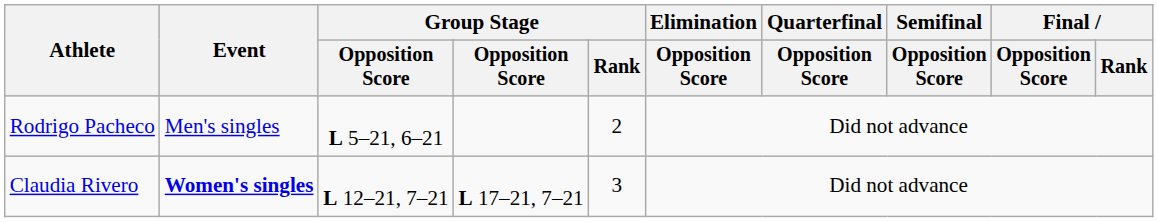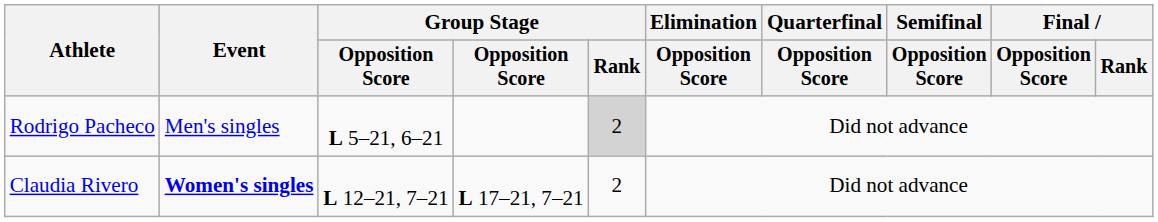Rodrigo Pacheco | Group Stage / Rank: no background -> lightgrey background
Claudia Rivero | Group Stage / Rank: 3 -> 2
